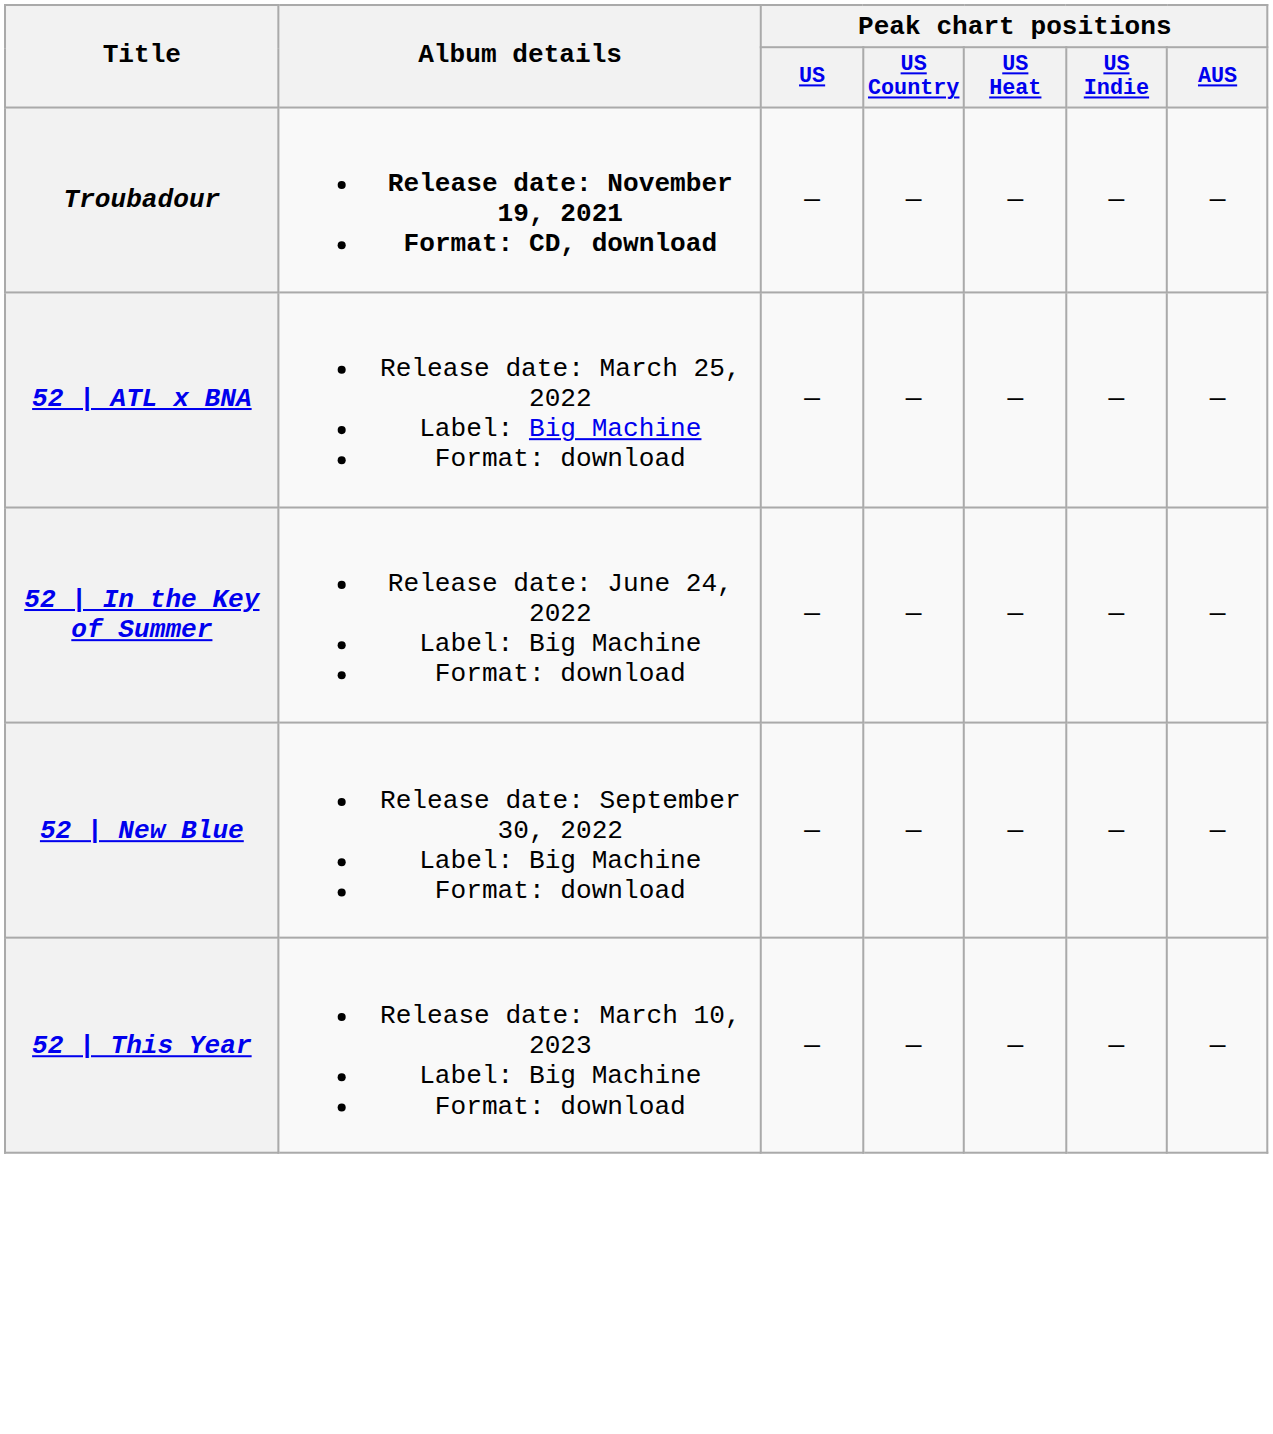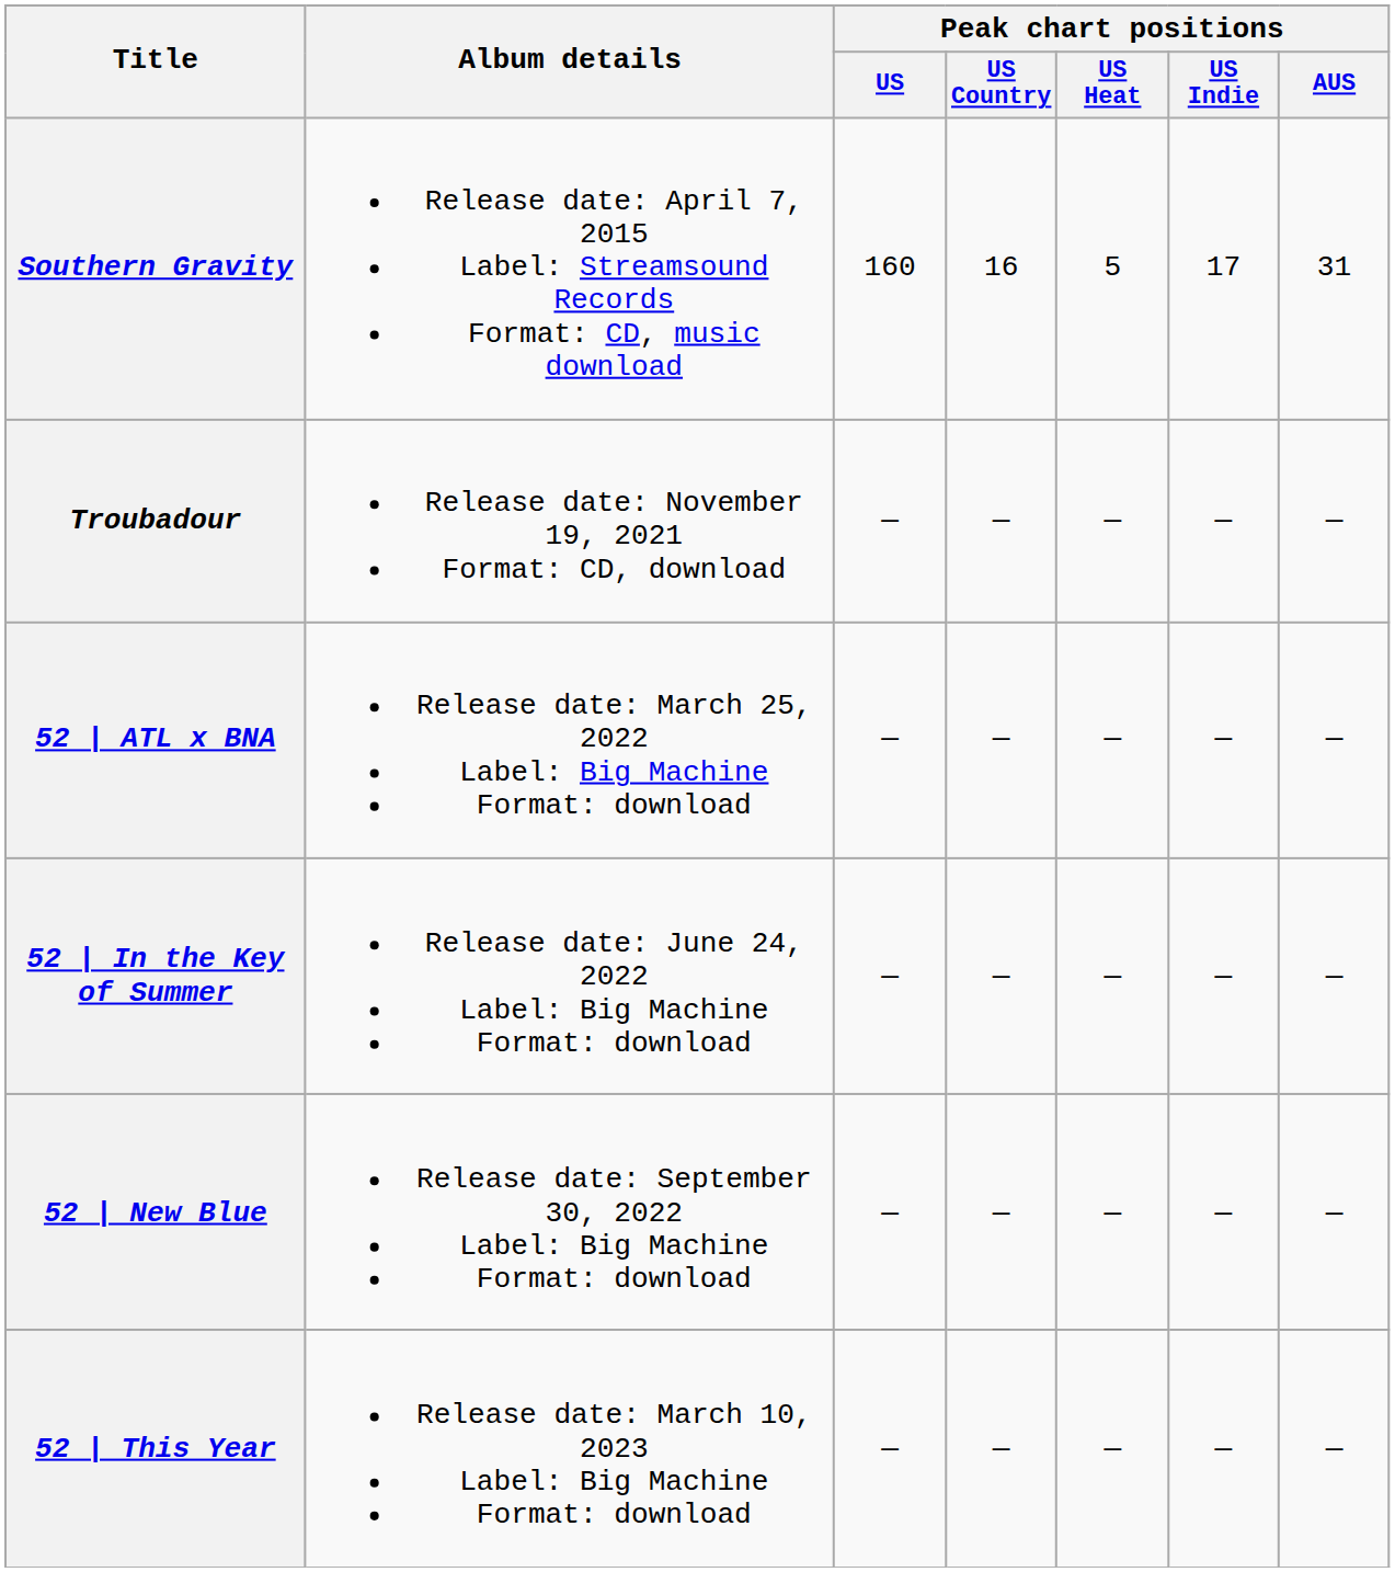+ row: Southern Gravity | Release date: April 7, 2015 Label: Streamsound Records Format: CD, music download | 160 | 16 | 5 | 17 | 31
Troubadour | Album details: bold -> normal
